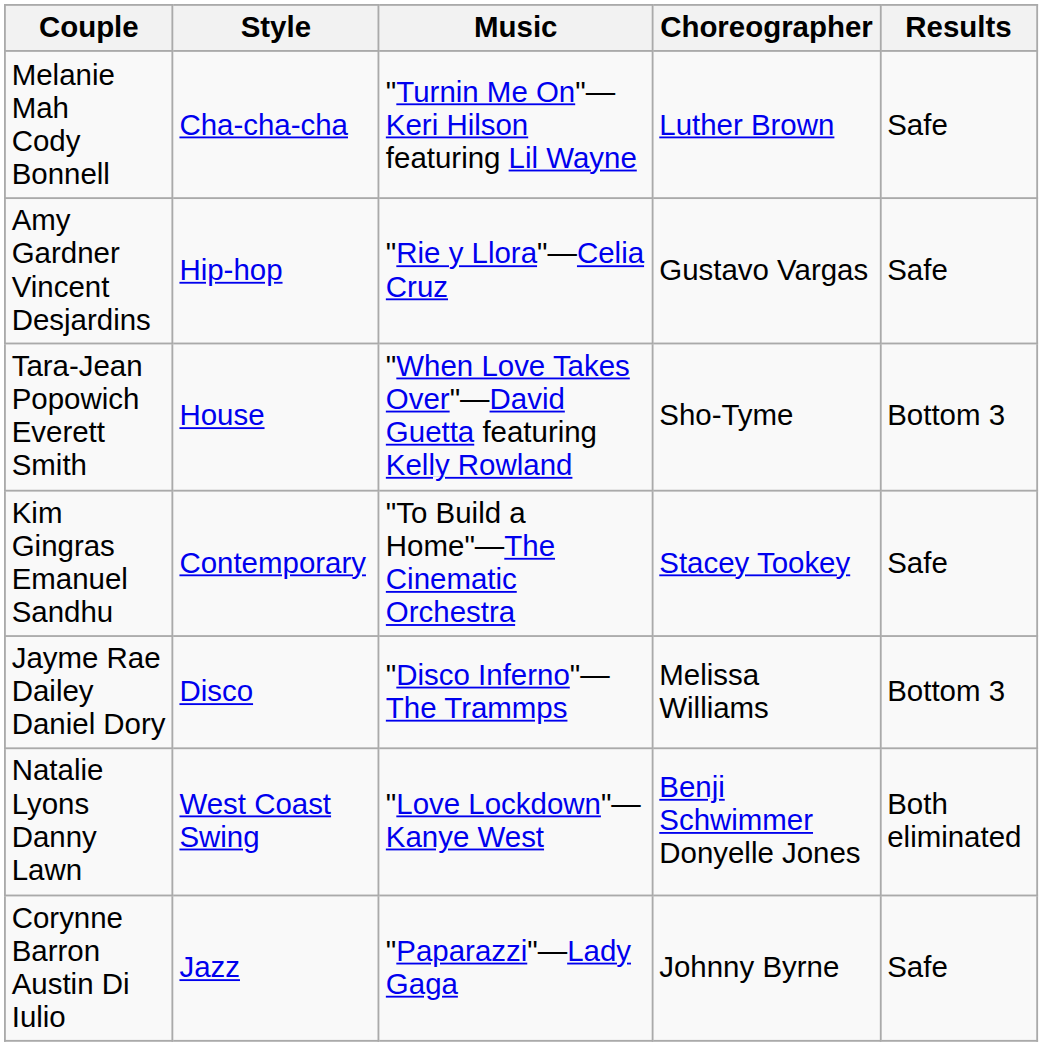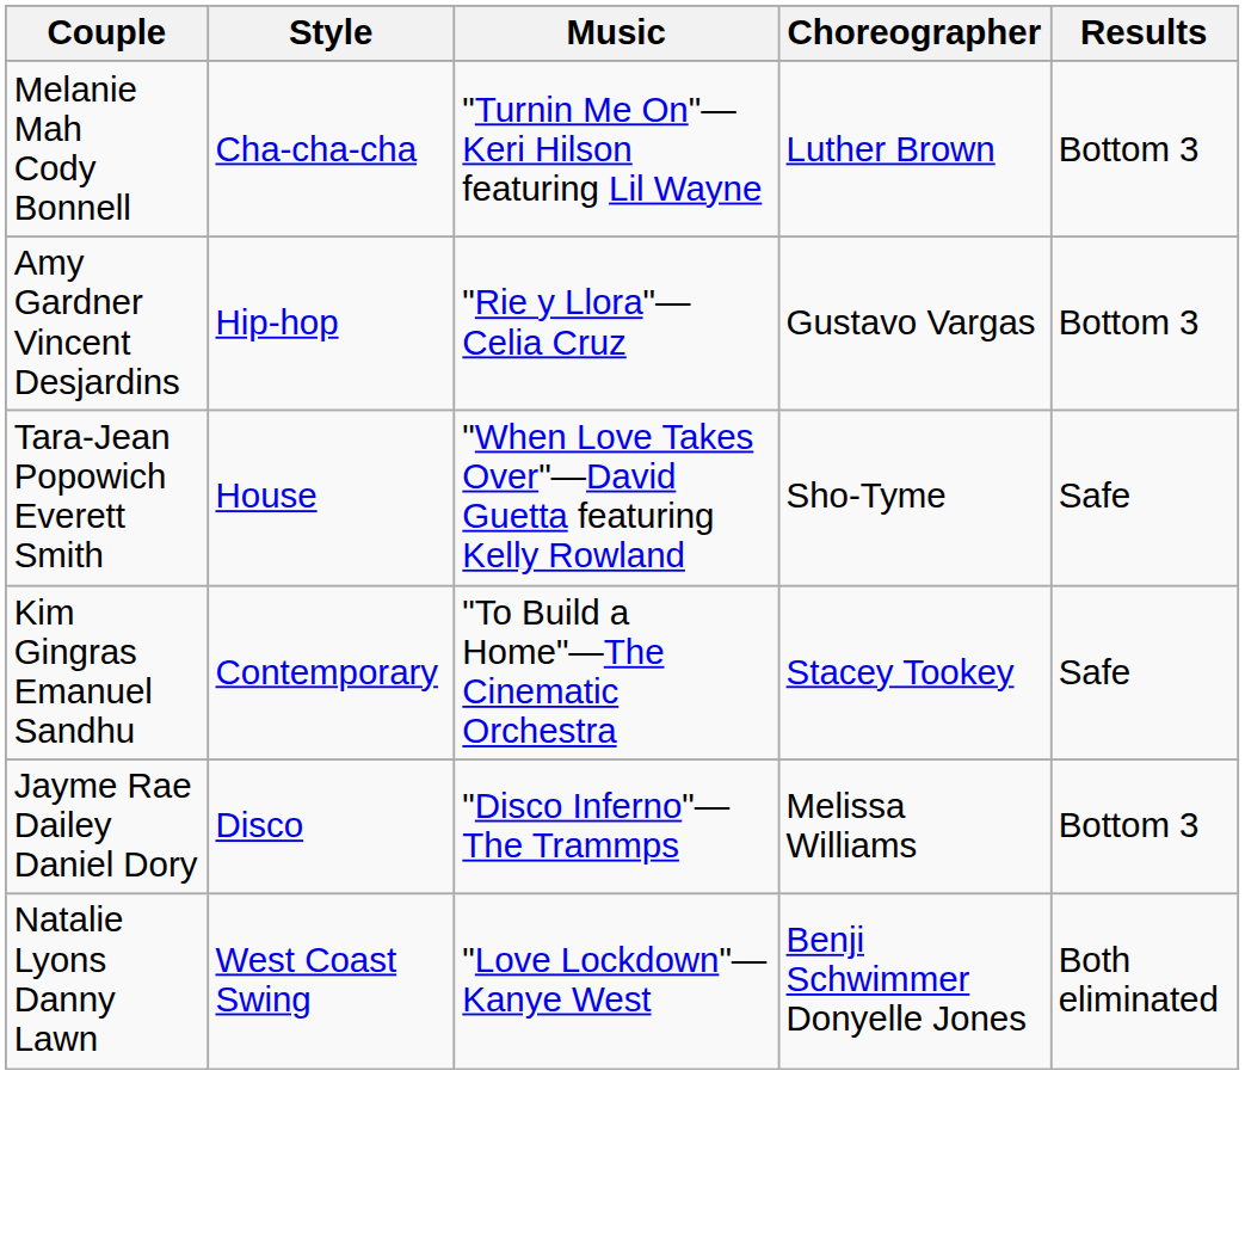Melanie Mah Cody Bonnell | Results: Safe -> Bottom 3
Amy Gardner Vincent Desjardins | Results: Safe -> Bottom 3
Tara-Jean Popowich Everett Smith | Results: Bottom 3 -> Safe
- row: Corynne Barron Austin Di Iulio | Jazz | "Paparazzi"—Lady Gaga | Johnny Byrne | Safe
